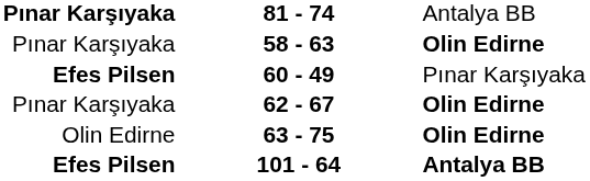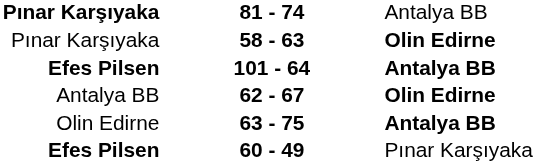rows swapped: 60 - 49 <-> 101 - 64
62 - 67 | column 1: Pınar Karşıyaka -> Antalya BB
63 - 75 | column 3: Olin Edirne -> Antalya BB
